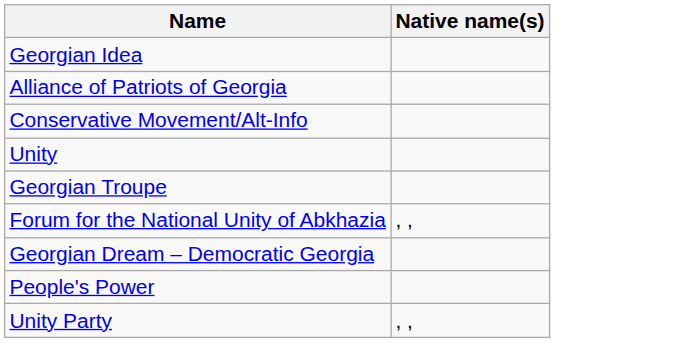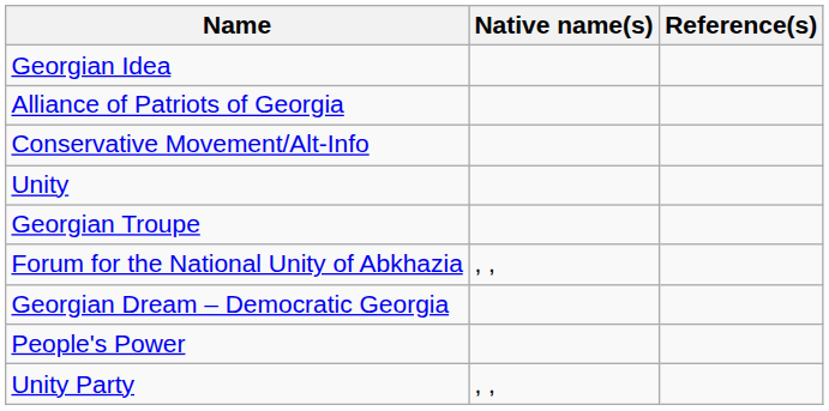+ column: Reference(s)
